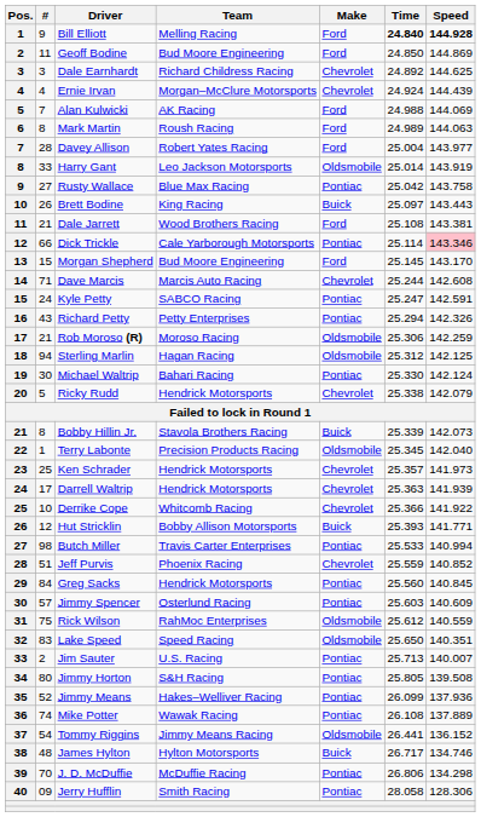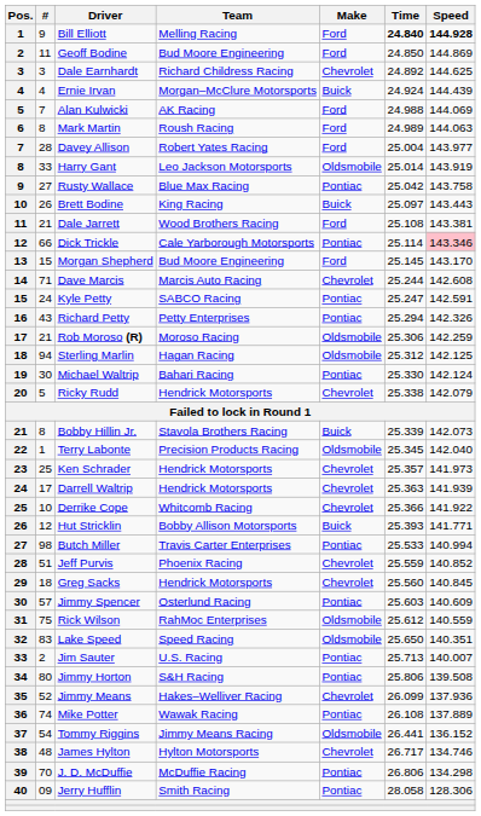Ernie Irvan | Make: Chevrolet -> Buick
Greg Sacks | #: 84 -> 18
Greg Sacks | Make: Pontiac -> Chevrolet
Jimmy Horton | Time: 25.805 -> 25.806
Jimmy Means | Make: Pontiac -> Chevrolet
James Hylton | Make: Buick -> Chevrolet
